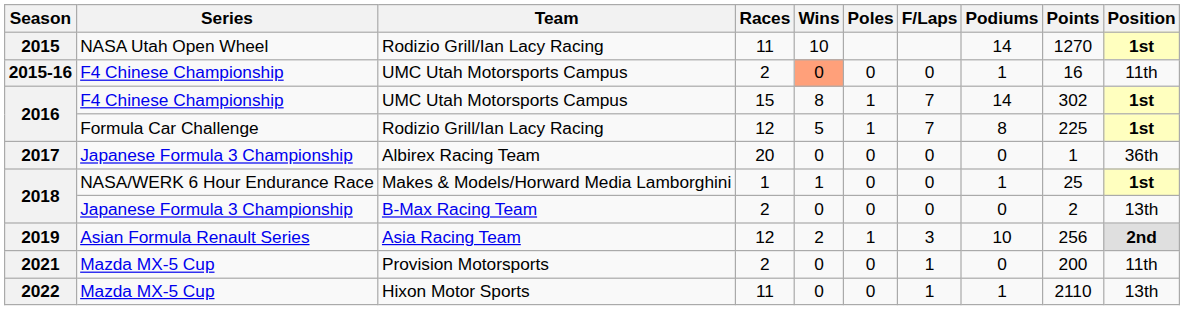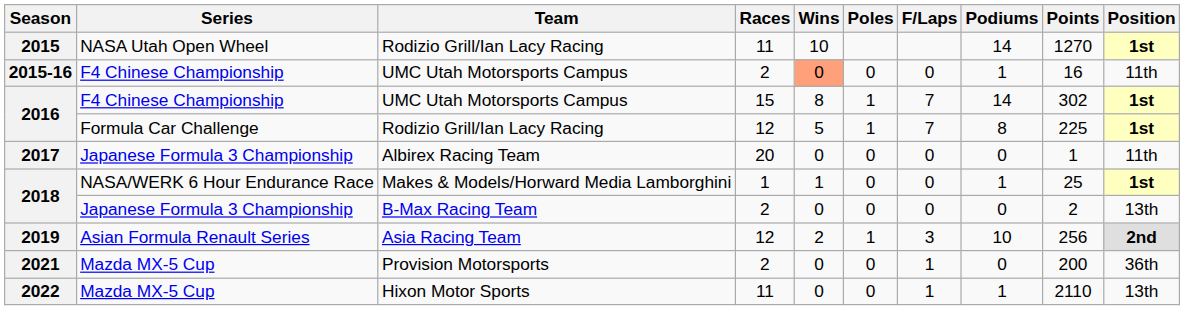2017 | Position: 36th -> 11th
2021 | Position: 11th -> 36th
